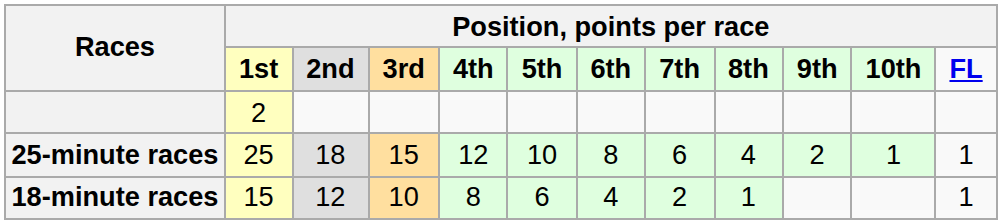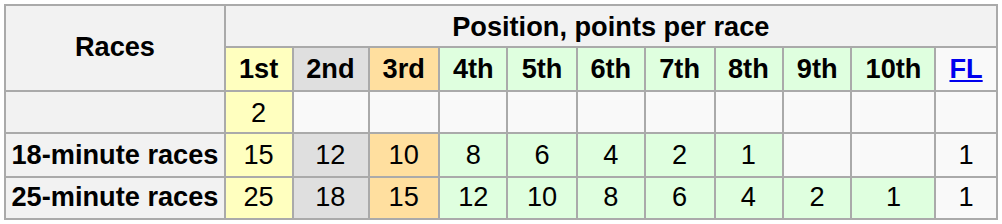rows swapped: 25-minute races <-> 18-minute races
